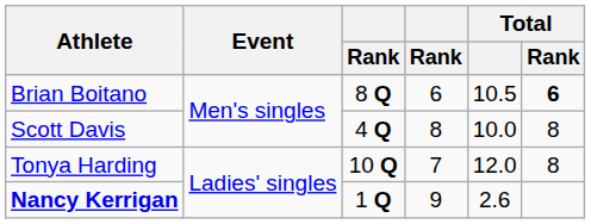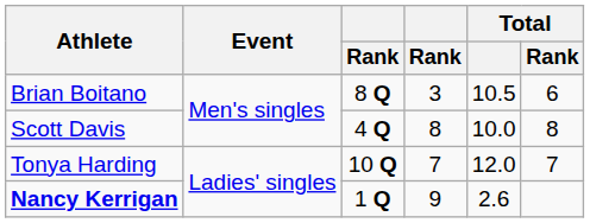Brian Boitano | column 4: 6 -> 3
Brian Boitano | Total / Rank: bold -> normal
Tonya Harding | Total / Rank: 8 -> 7
